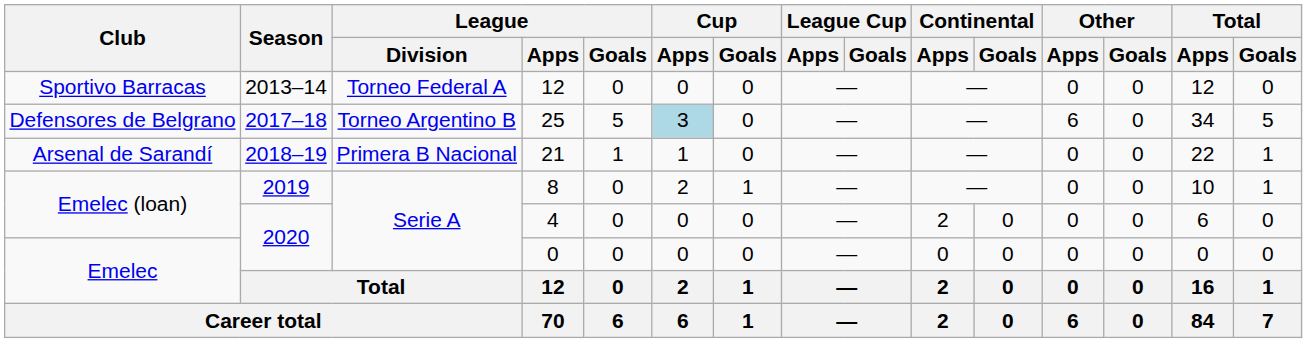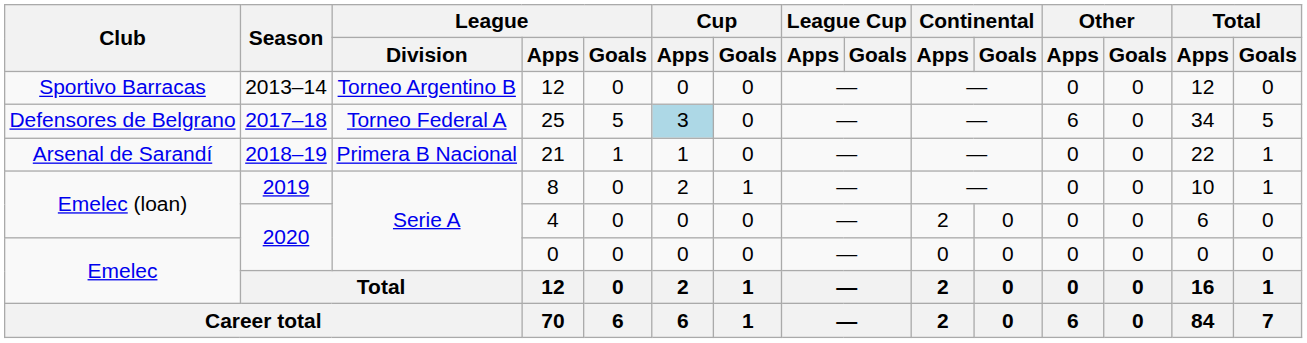Sportivo Barracas / 12 | League / Division: Torneo Federal A -> Torneo Argentino B
25 | League / Division: Torneo Argentino B -> Torneo Federal A
